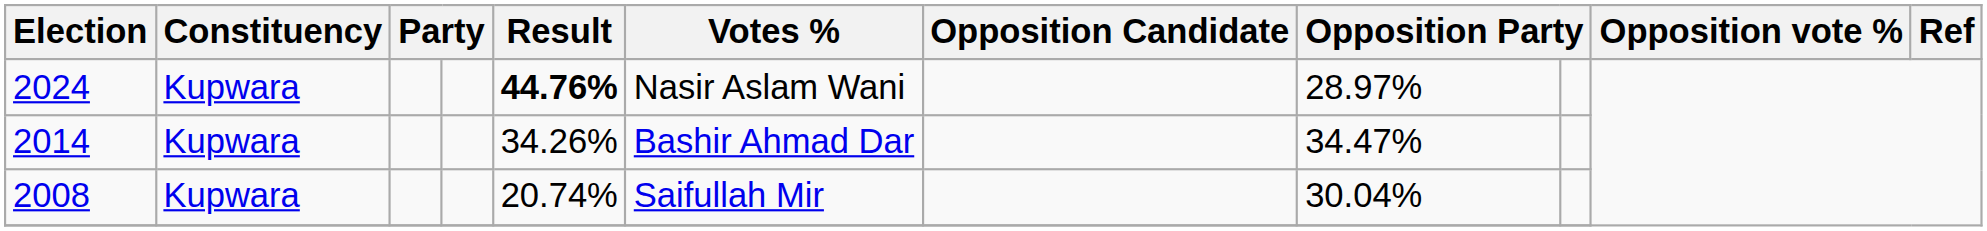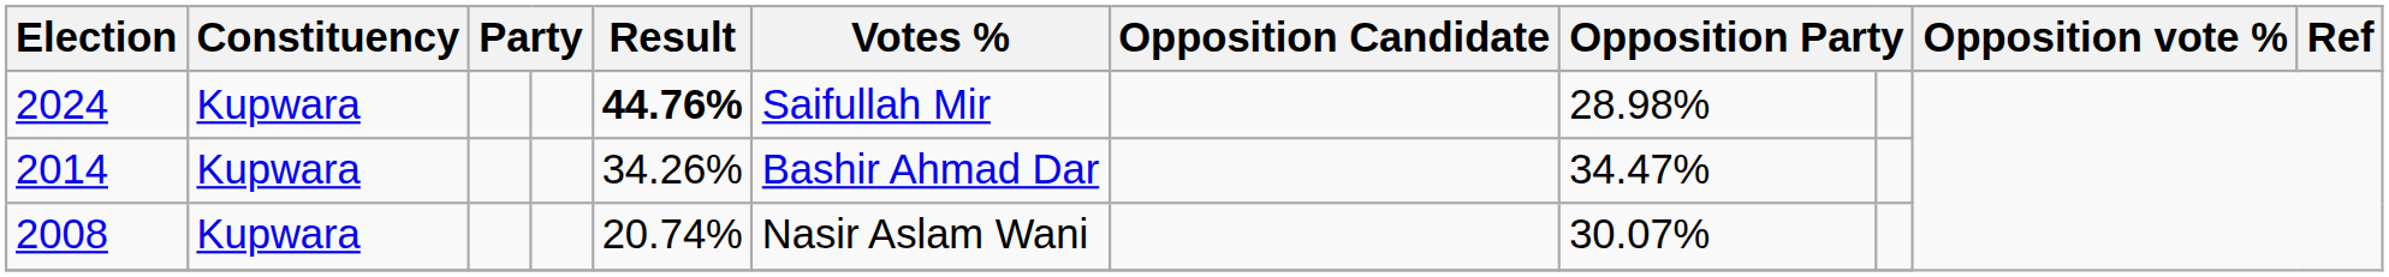2024 | Votes %: Nasir Aslam Wani -> Saifullah Mir
2024 | column 8: 28.97% -> 28.98%
2008 | Votes %: Saifullah Mir -> Nasir Aslam Wani
2008 | column 8: 30.04% -> 30.07%
